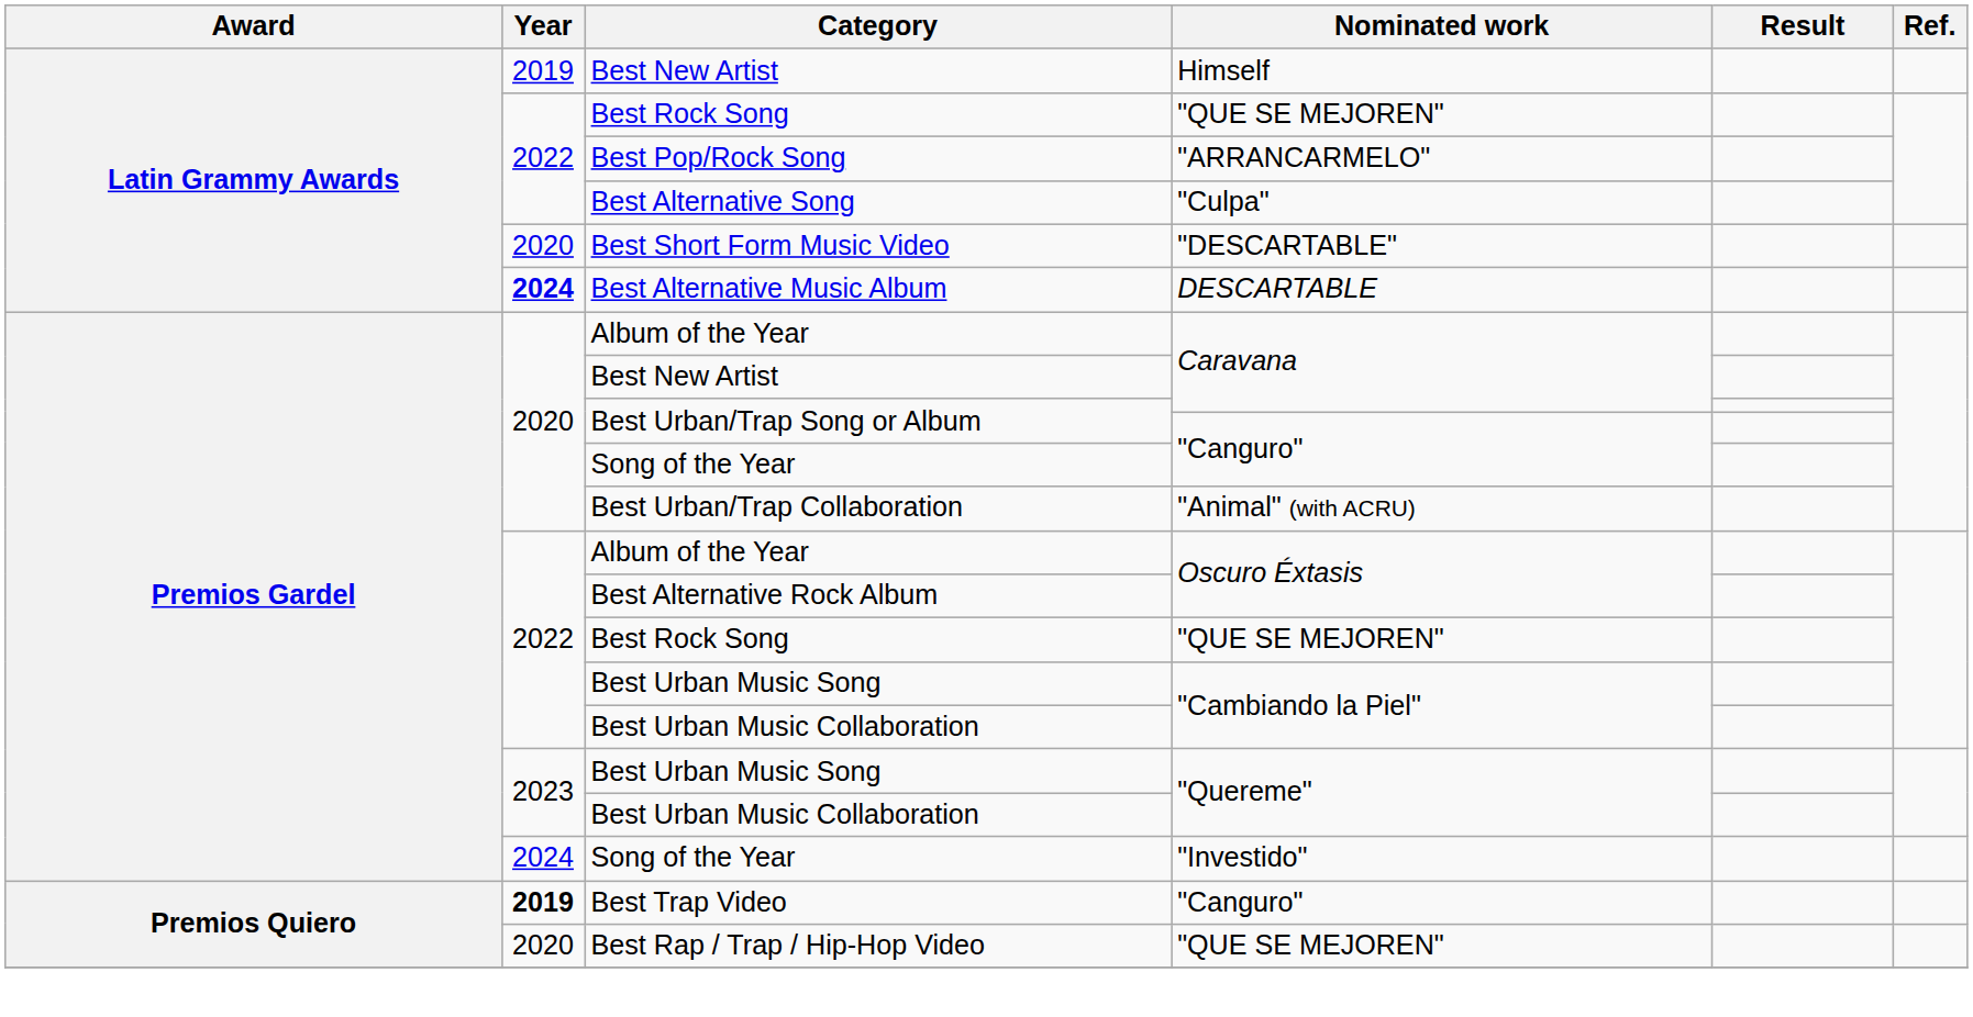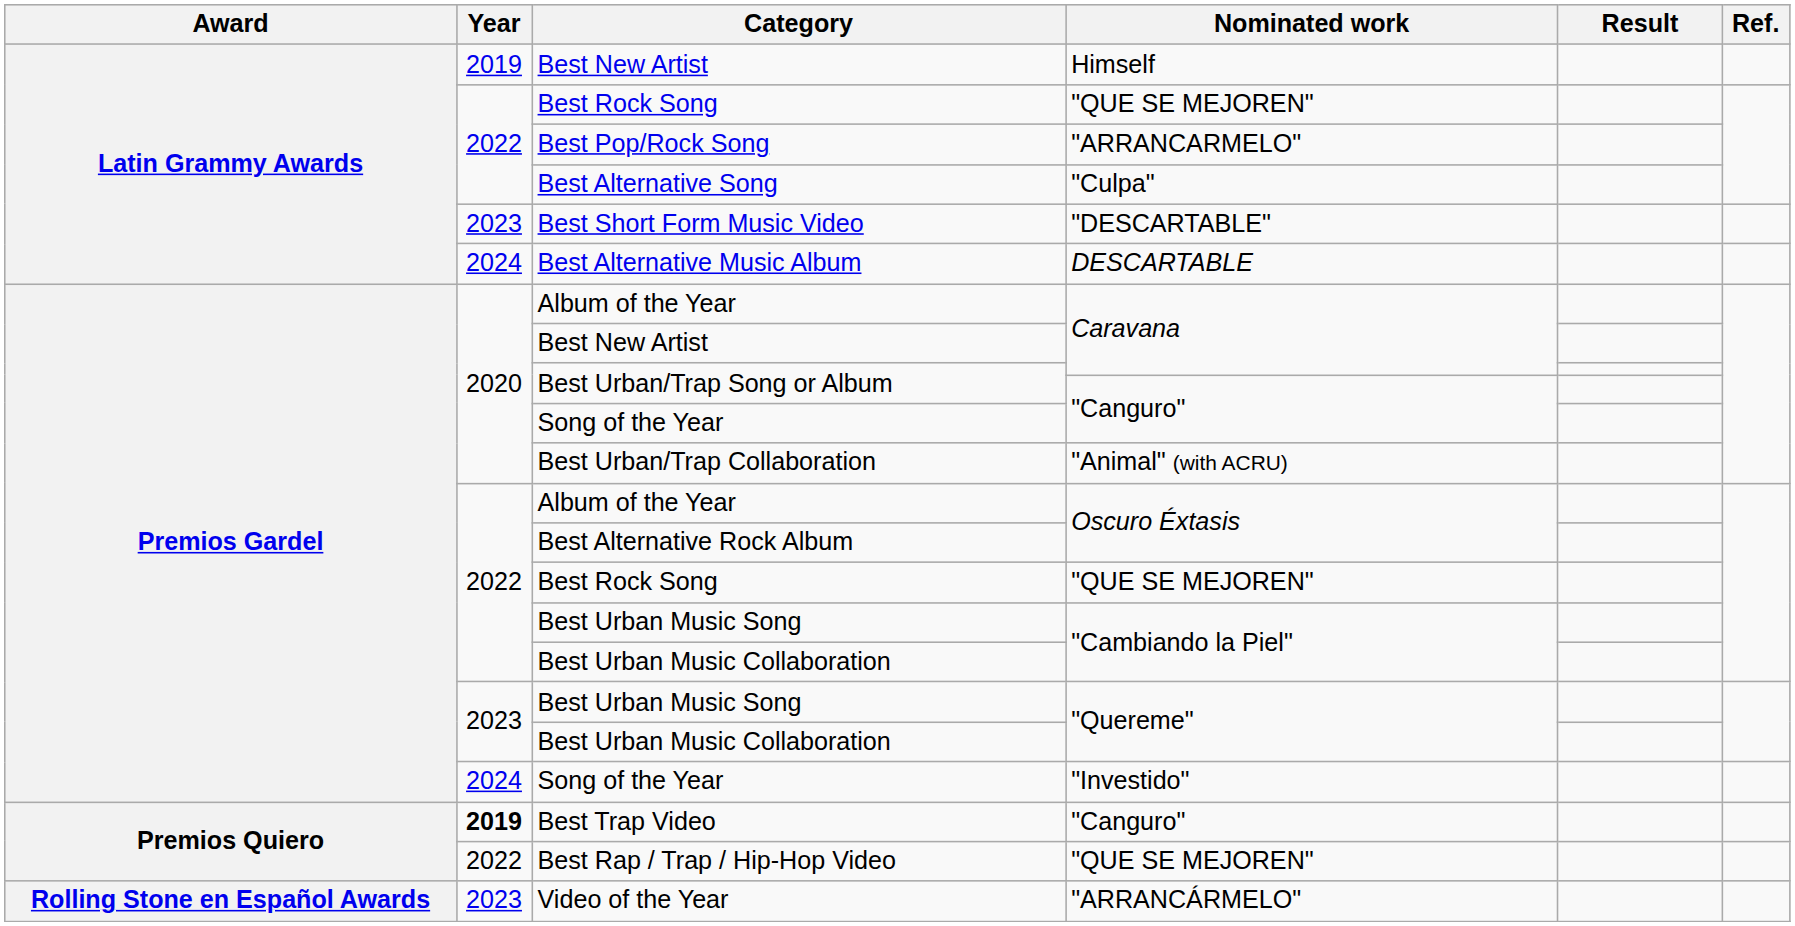Best Short Form Music Video | Year: 2020 -> 2023
Best Alternative Music Album | Year: bold -> normal
Best Rap / Trap / Hip-Hop Video | Year: 2020 -> 2022
+ row: Rolling Stone en Español Awards | 2023 | Video of the Year | "ARRANCÁRMELO"
